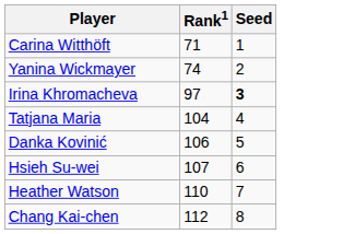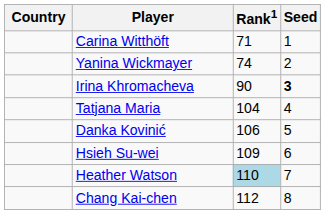+ column: Country
Irina Khromacheva | Rank1: 97 -> 90
Hsieh Su-wei | Rank1: 107 -> 109
Heather Watson | Rank1: no background -> lightblue background
